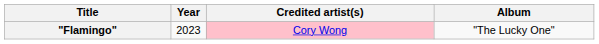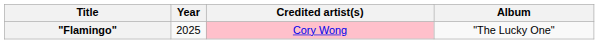"Flamingo" | Year: 2023 -> 2025
